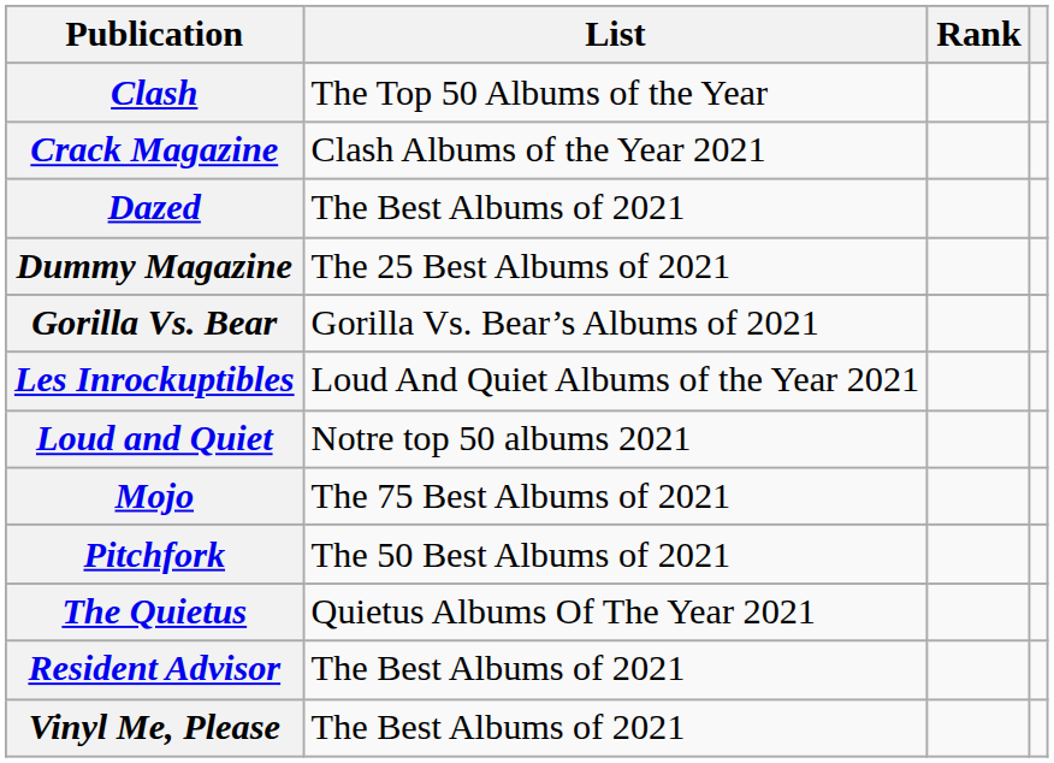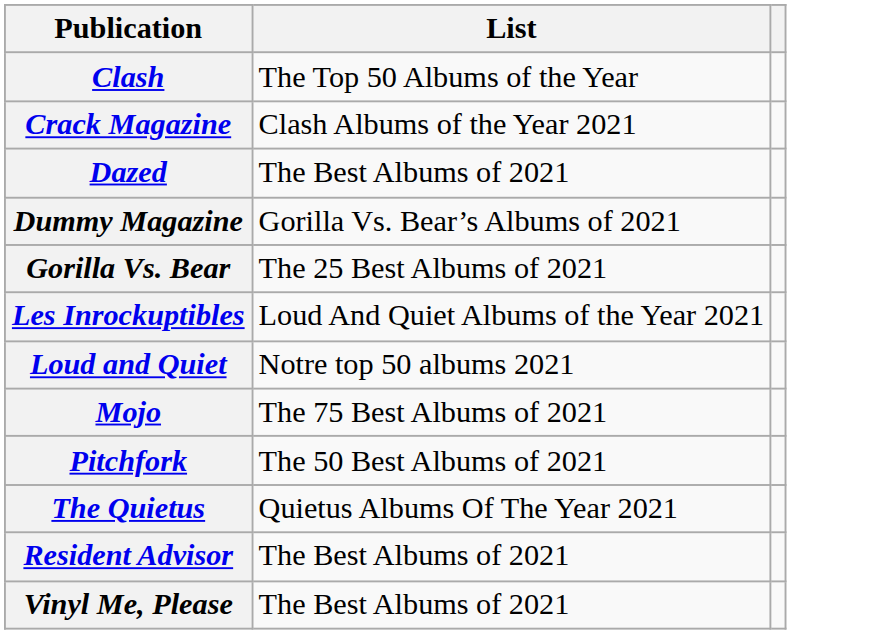- column: Rank
Dummy Magazine | List: The 25 Best Albums of 2021 -> Gorilla Vs. Bear’s Albums of 2021
Gorilla Vs. Bear | List: Gorilla Vs. Bear’s Albums of 2021 -> The 25 Best Albums of 2021
